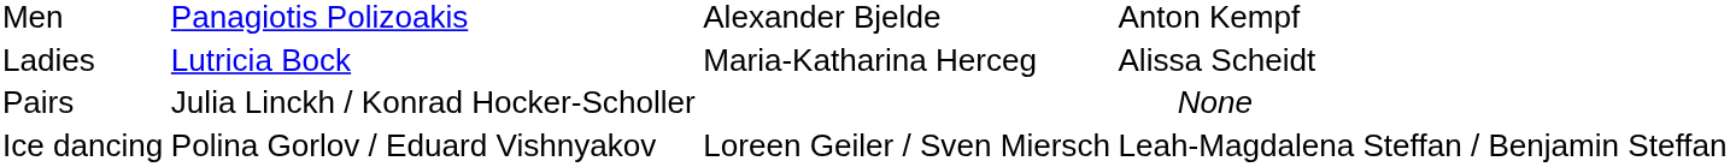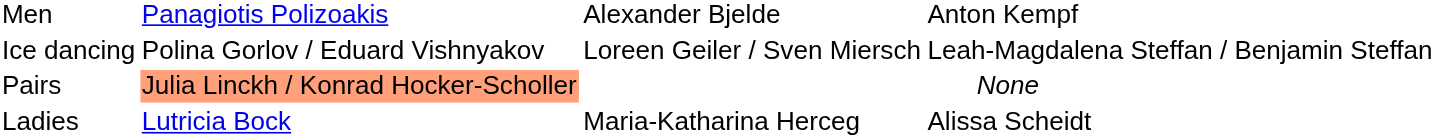rows swapped: Ladies <-> Ice dancing
Pairs | column 2: no background -> lightsalmon background
